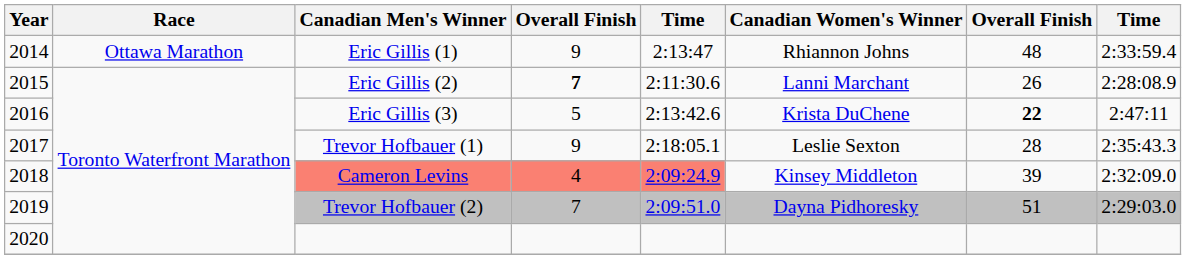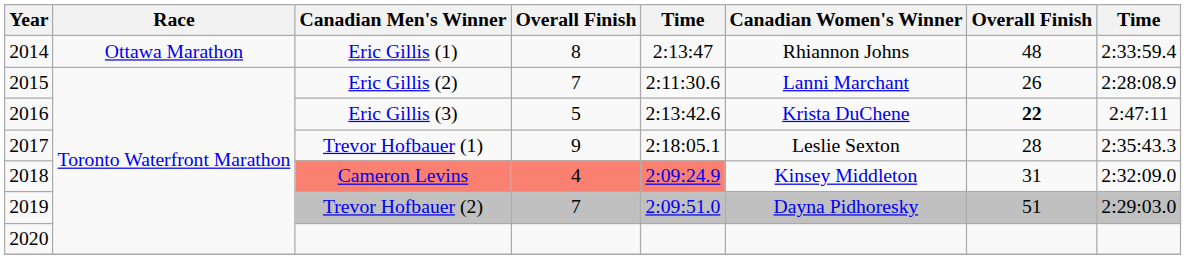Eric Gillis (1) | column 4: 9 -> 8
Eric Gillis (2) | column 4: bold -> normal
Cameron Levins | column 7: 39 -> 31
